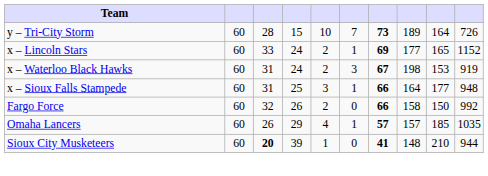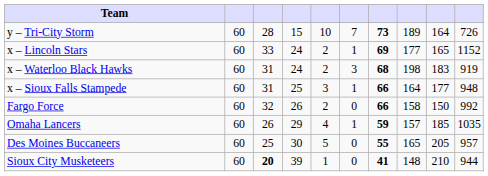x – Waterloo Black Hawks | column 7: 67 -> 68
x – Waterloo Black Hawks | column 9: 153 -> 183
Omaha Lancers | column 7: 57 -> 59
+ row: Des Moines Buccaneers | 60 | 25 | 30 | 5 | 0 | 55 | 165 | 205 | 957
